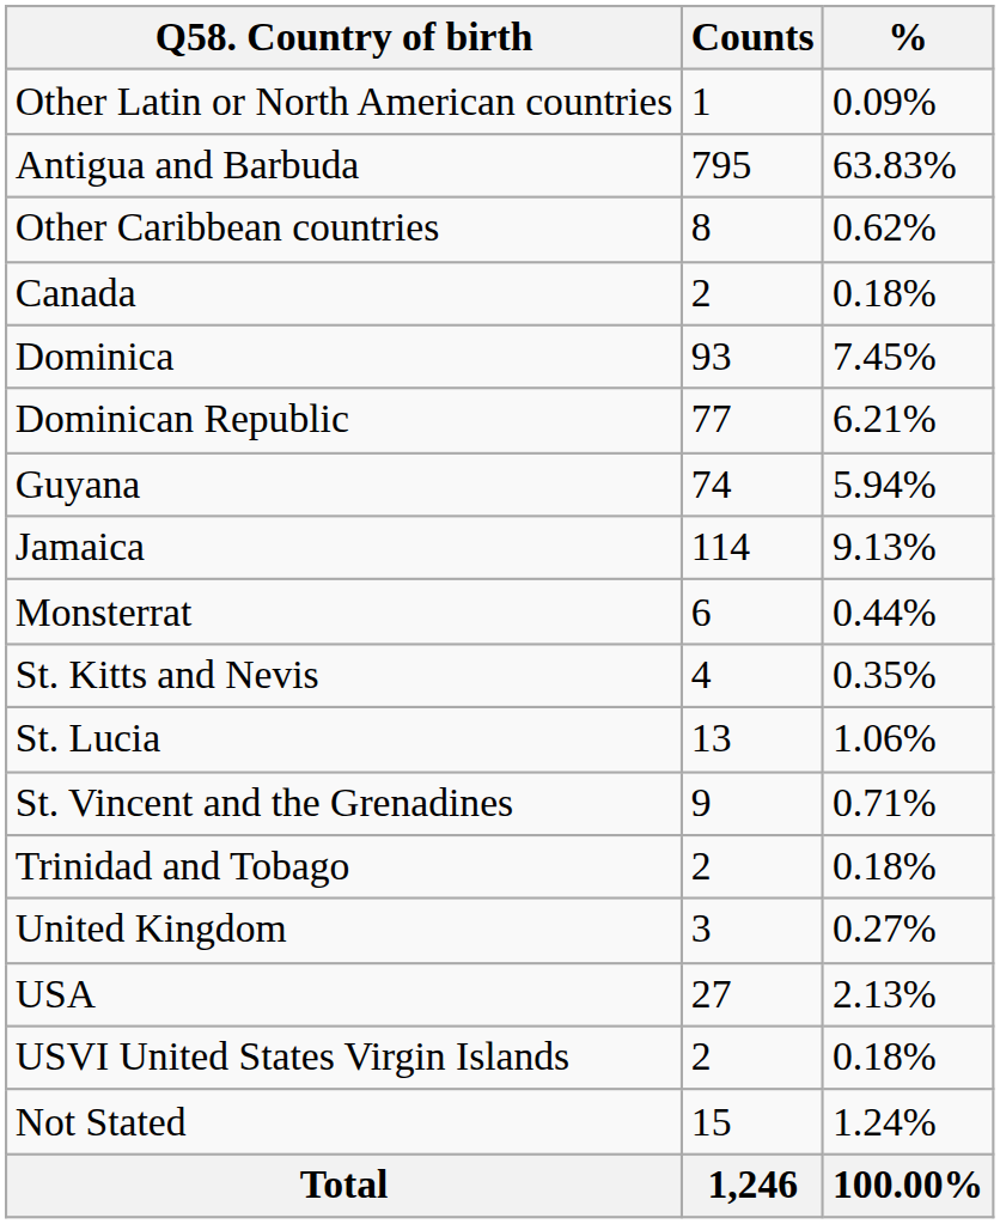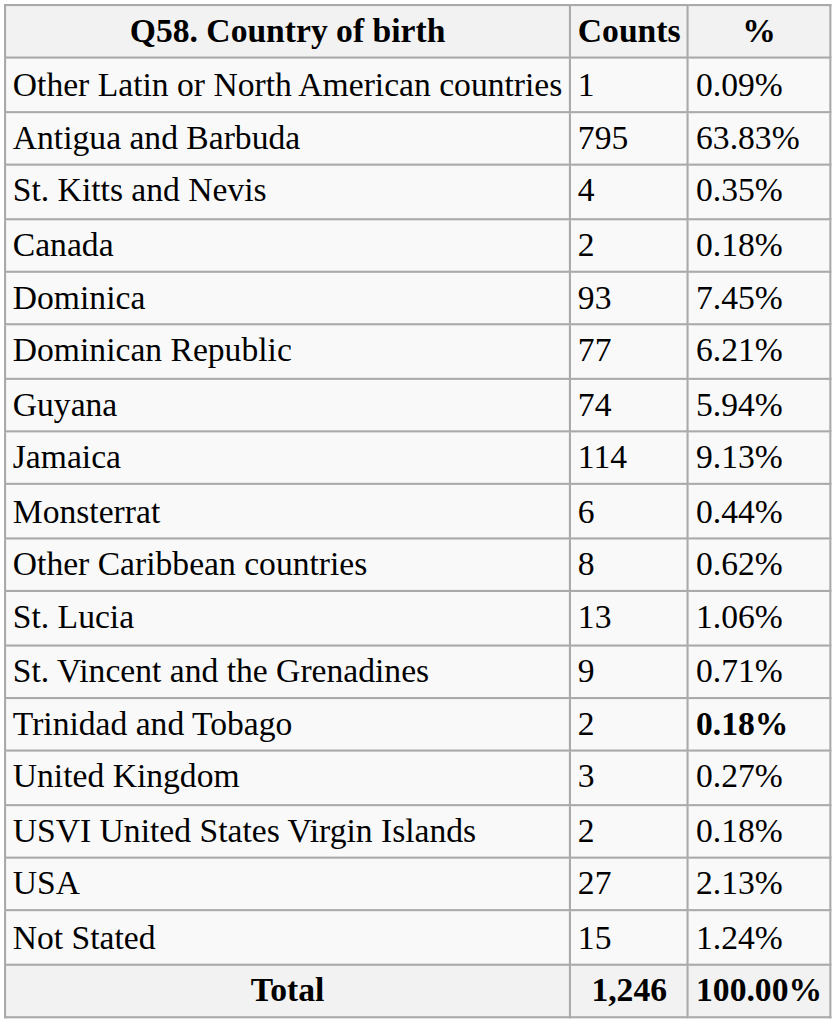rows swapped: Other Caribbean countries <-> St. Kitts and Nevis
Trinidad and Tobago | %: normal -> bold
rows swapped: USA <-> USVI United States Virgin Islands
